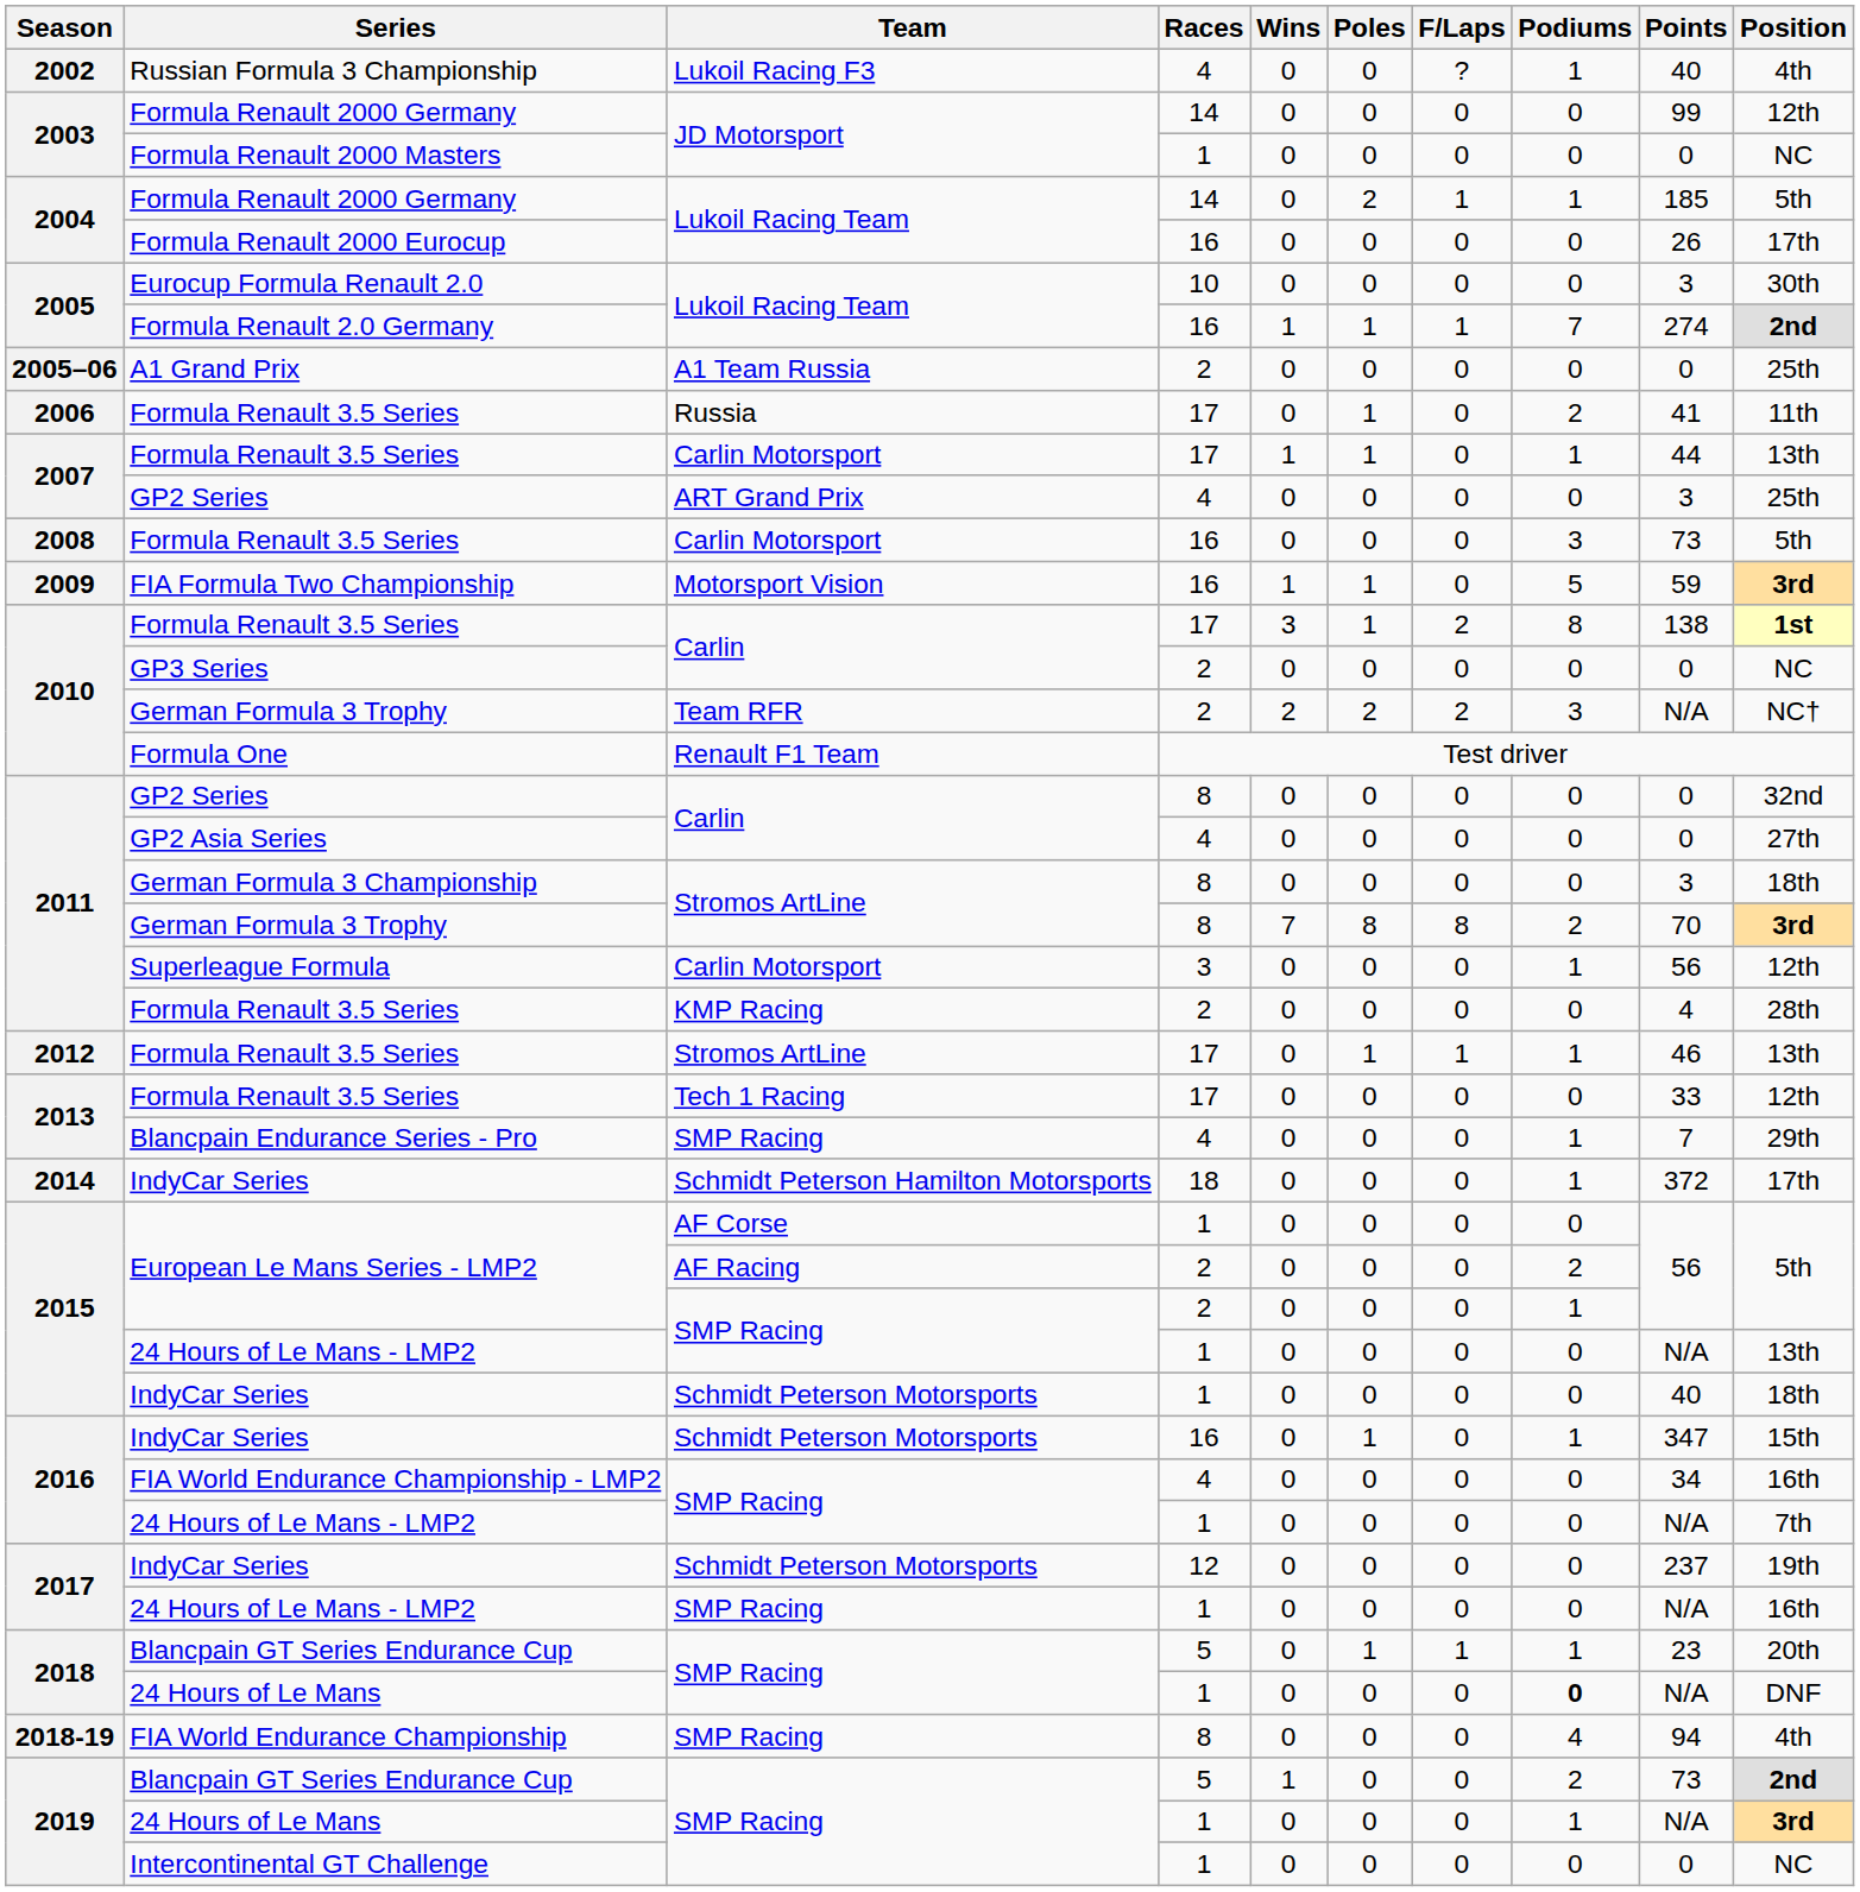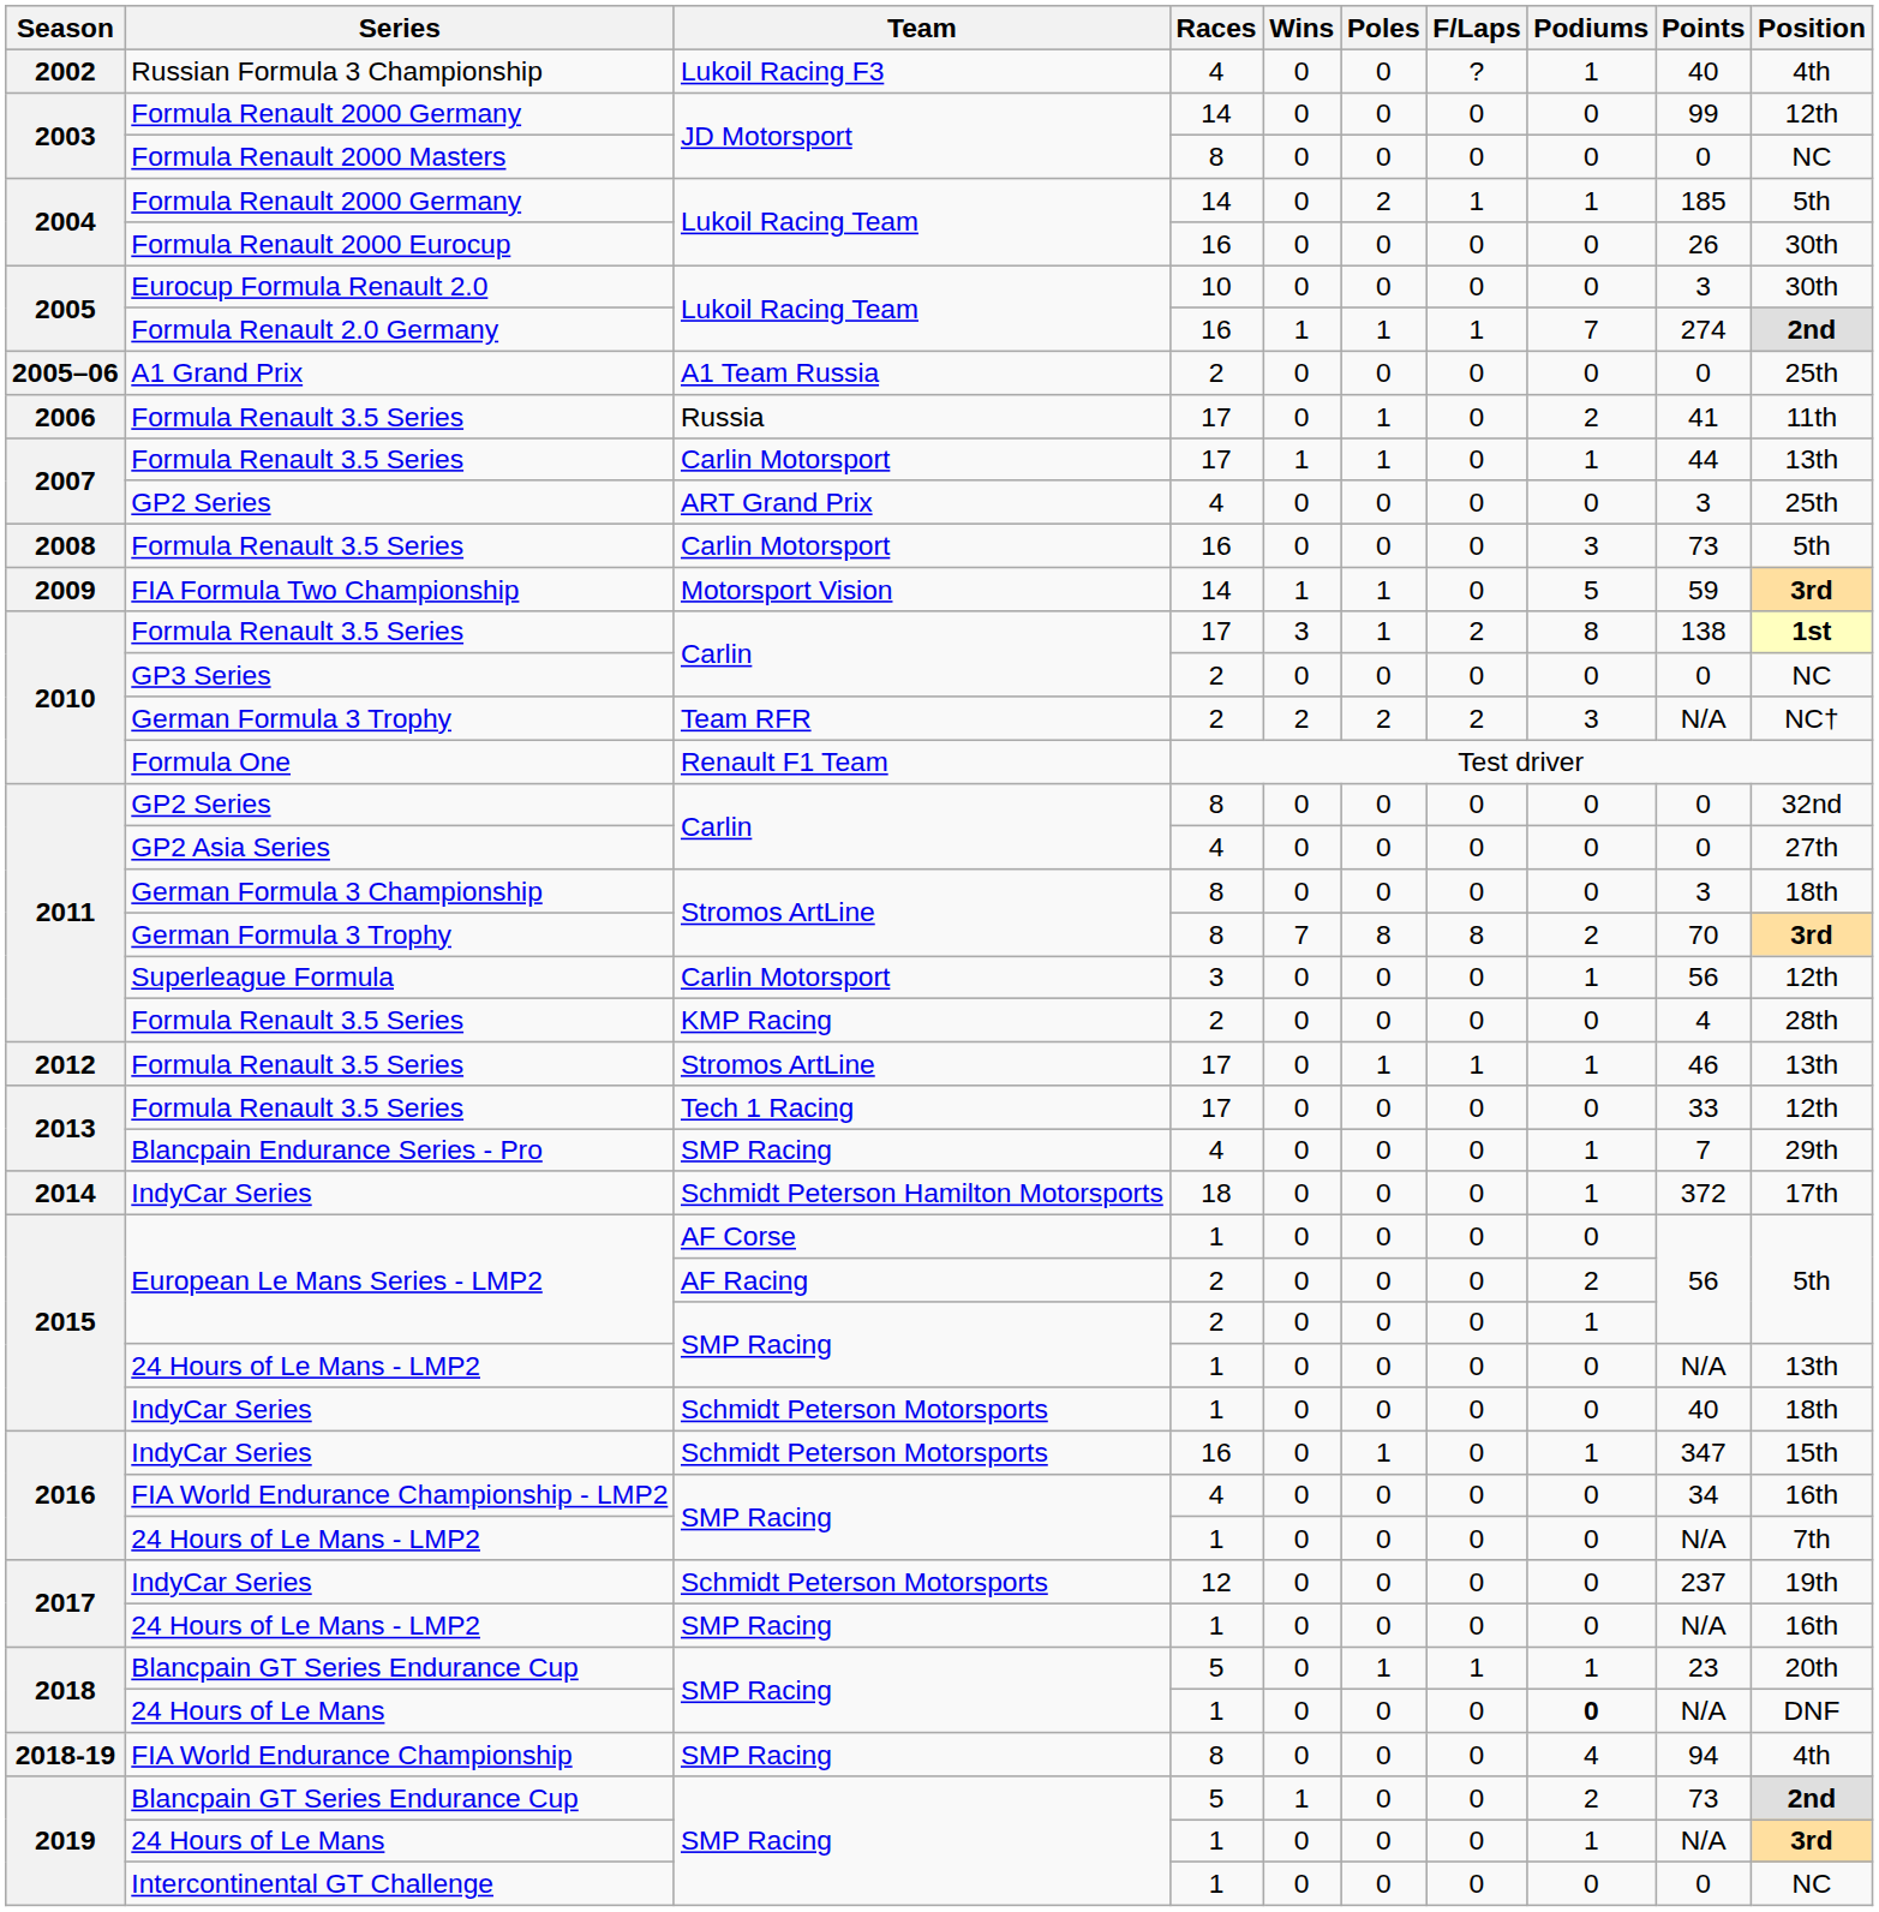Formula Renault 2000 Masters | Races: 1 -> 8
Formula Renault 2000 Eurocup | Position: 17th -> 30th
FIA Formula Two Championship | Races: 16 -> 14
